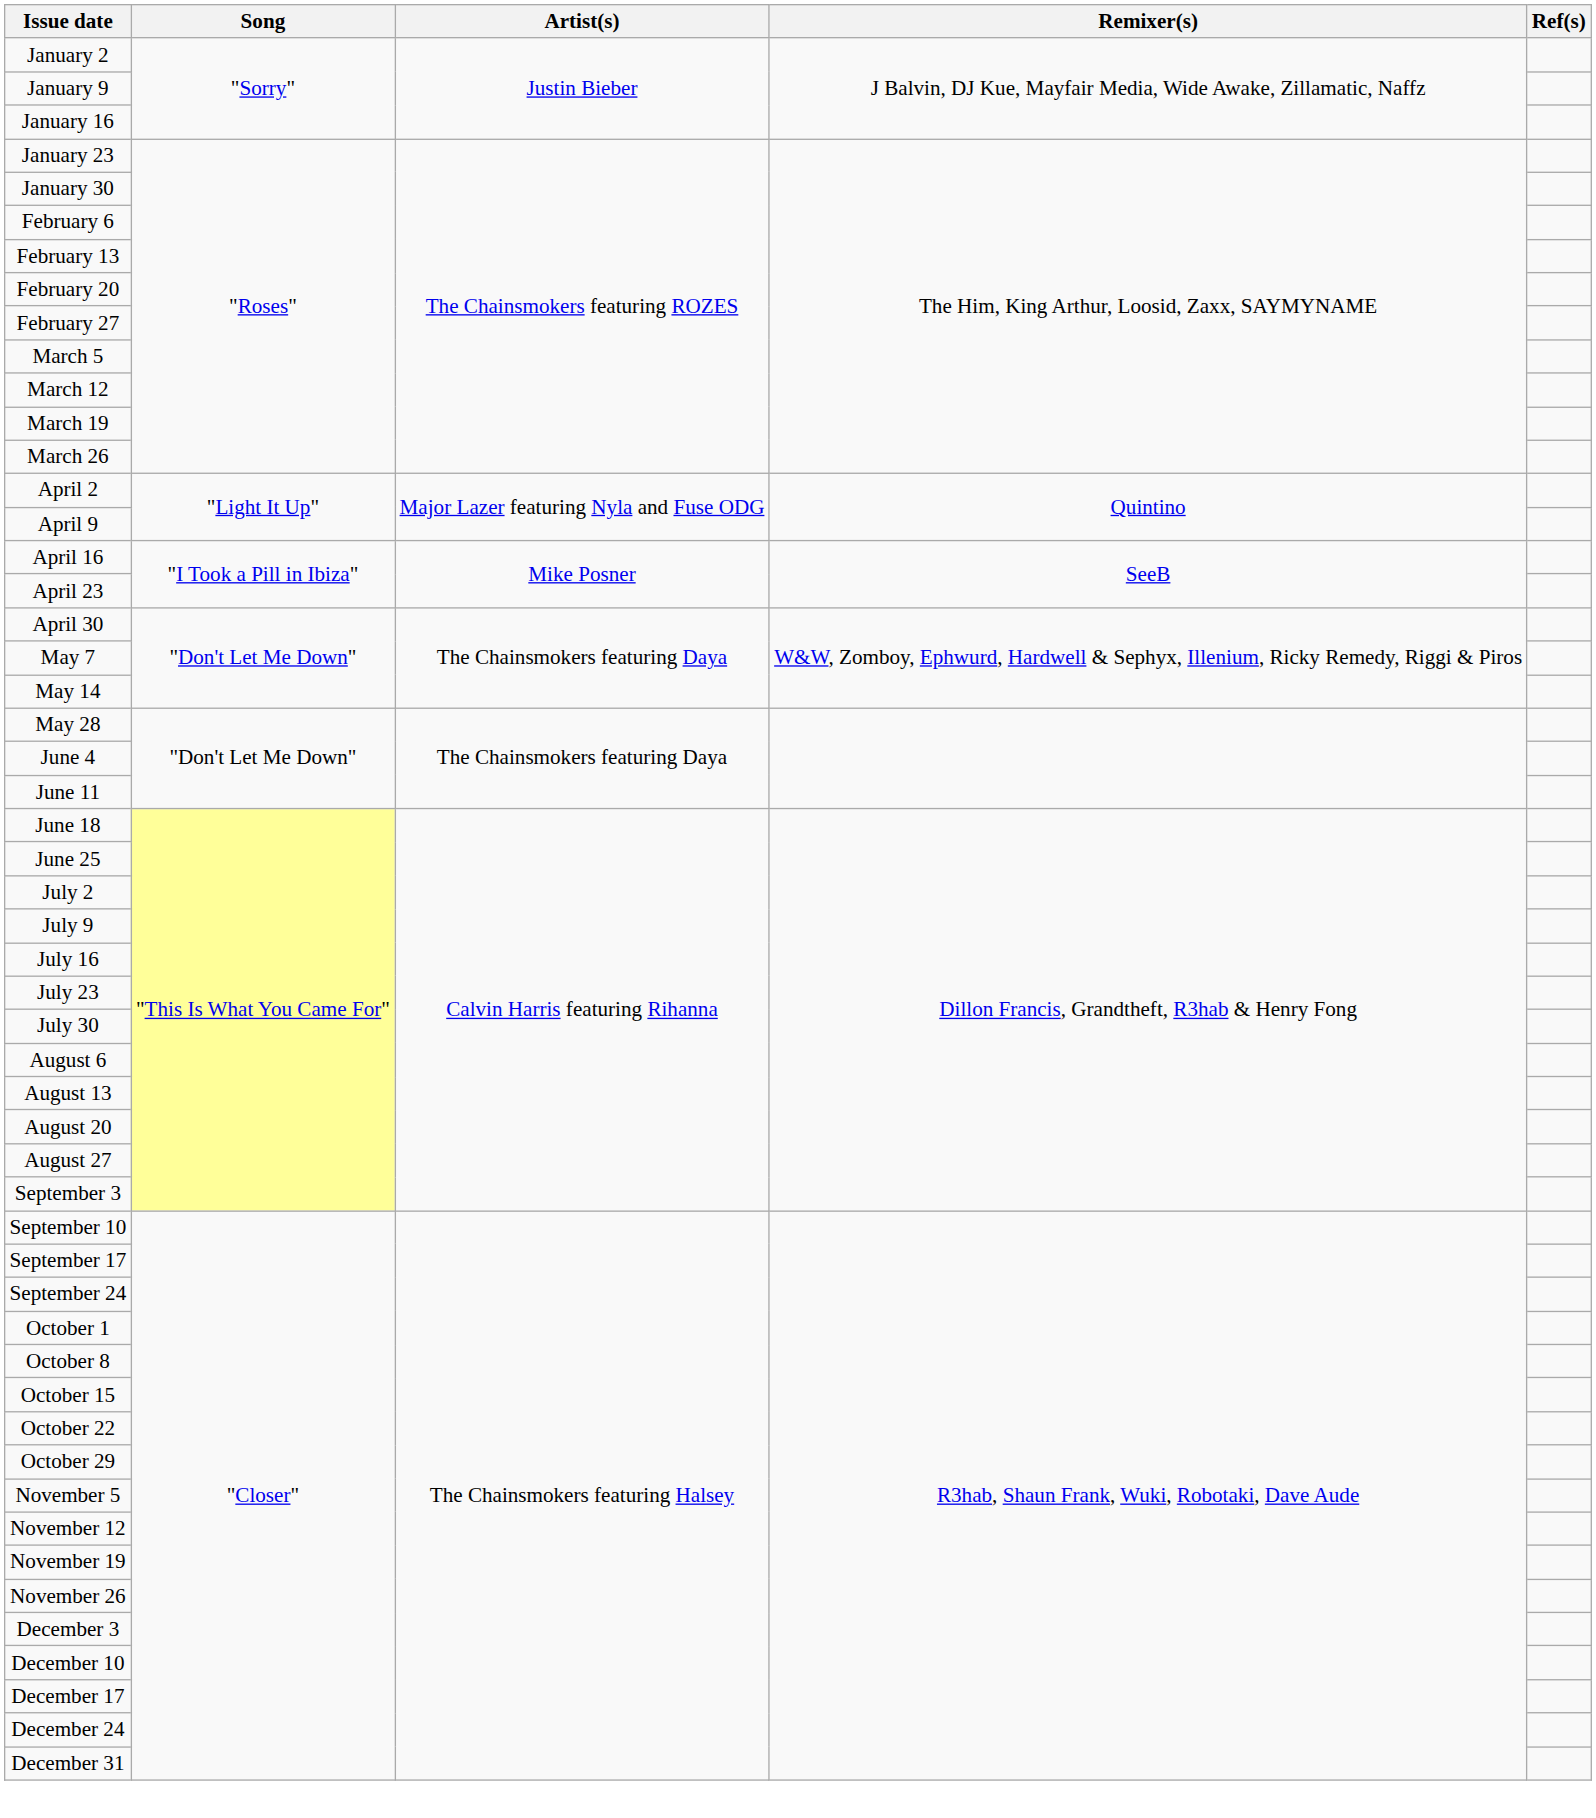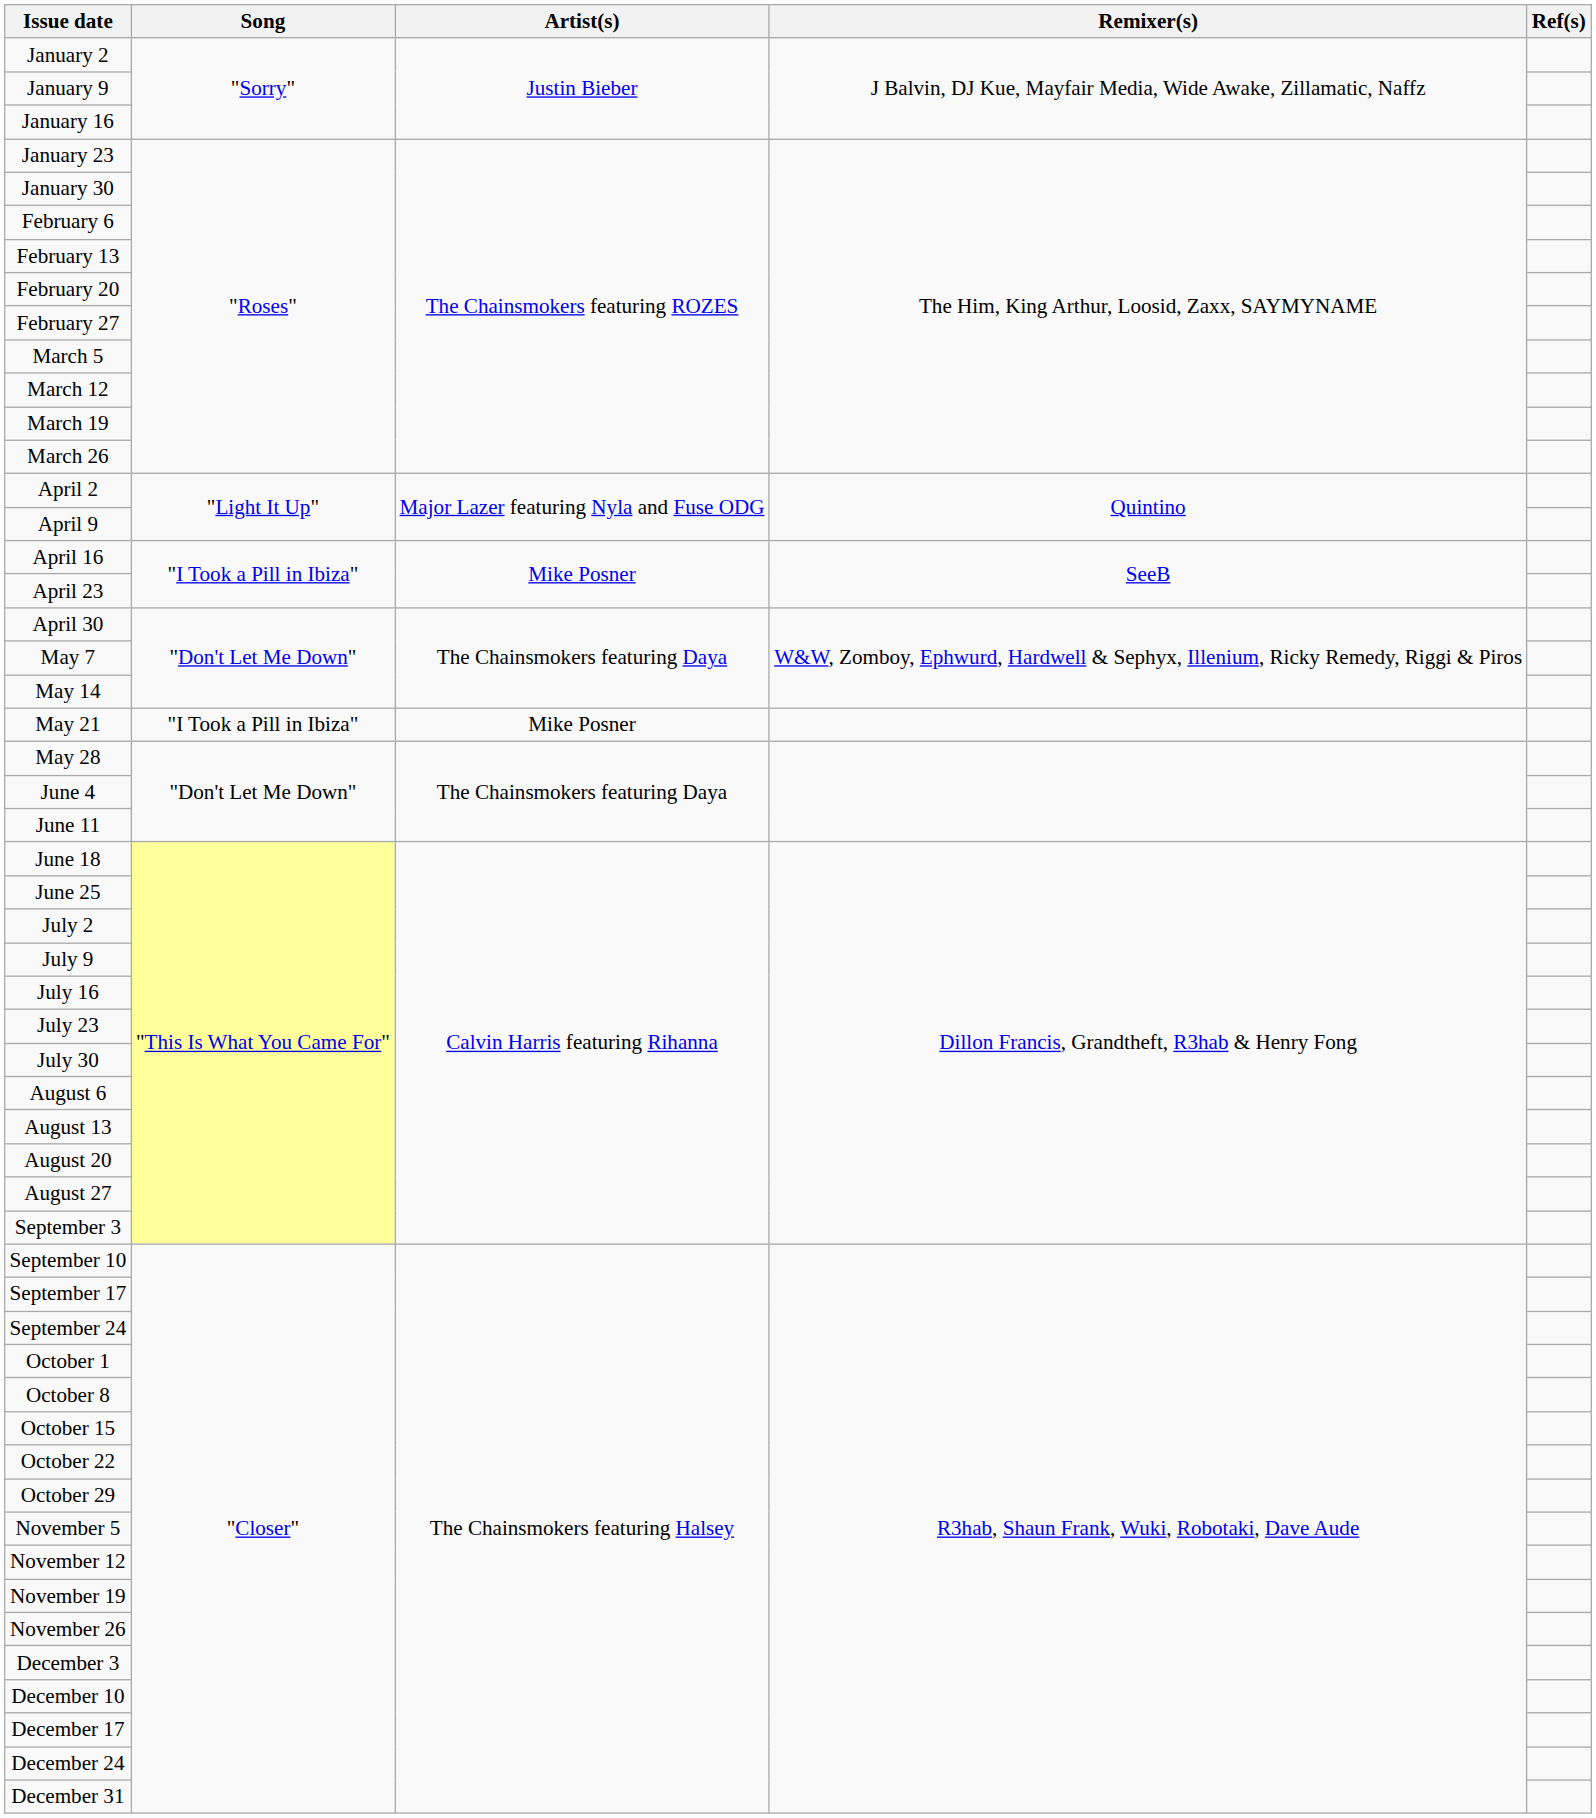+ row: May 21 | "I Took a Pill in Ibiza" | Mike Posner
